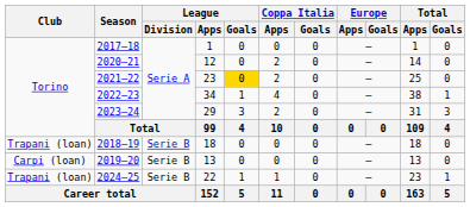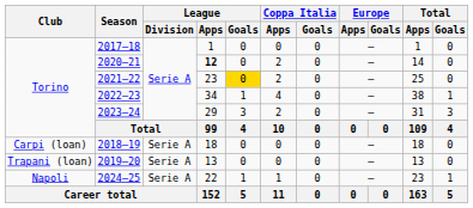2020–21 | League / Apps: normal -> bold
2018–19 | Club: Trapani (loan) -> Carpi (loan)
2018–19 | League / Division: Serie B -> Serie A
2019–20 | Club: Carpi (loan) -> Trapani (loan)
2019–20 | League / Division: Serie B -> Serie A
2024–25 | Club: Trapani (loan) -> Napoli
2024–25 | League / Division: Serie B -> Serie A
